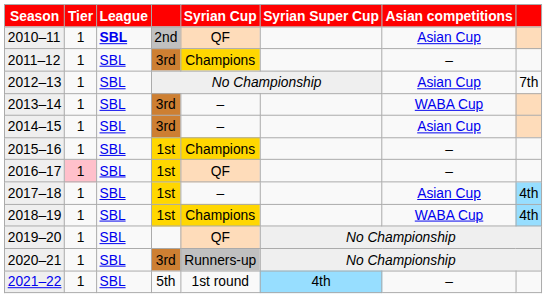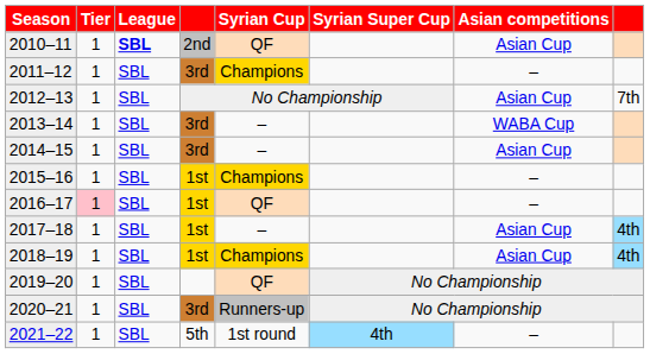2018–19 | Asian competitions: WABA Cup -> Asian Cup
